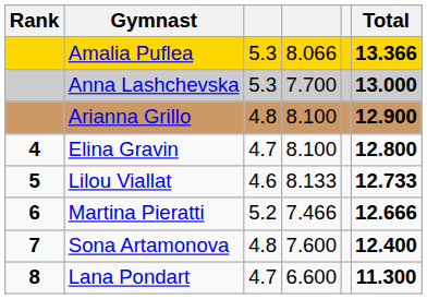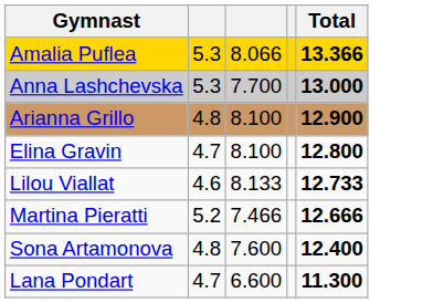- column: Rank | 4 | 5 | 6 | 7 | 8
